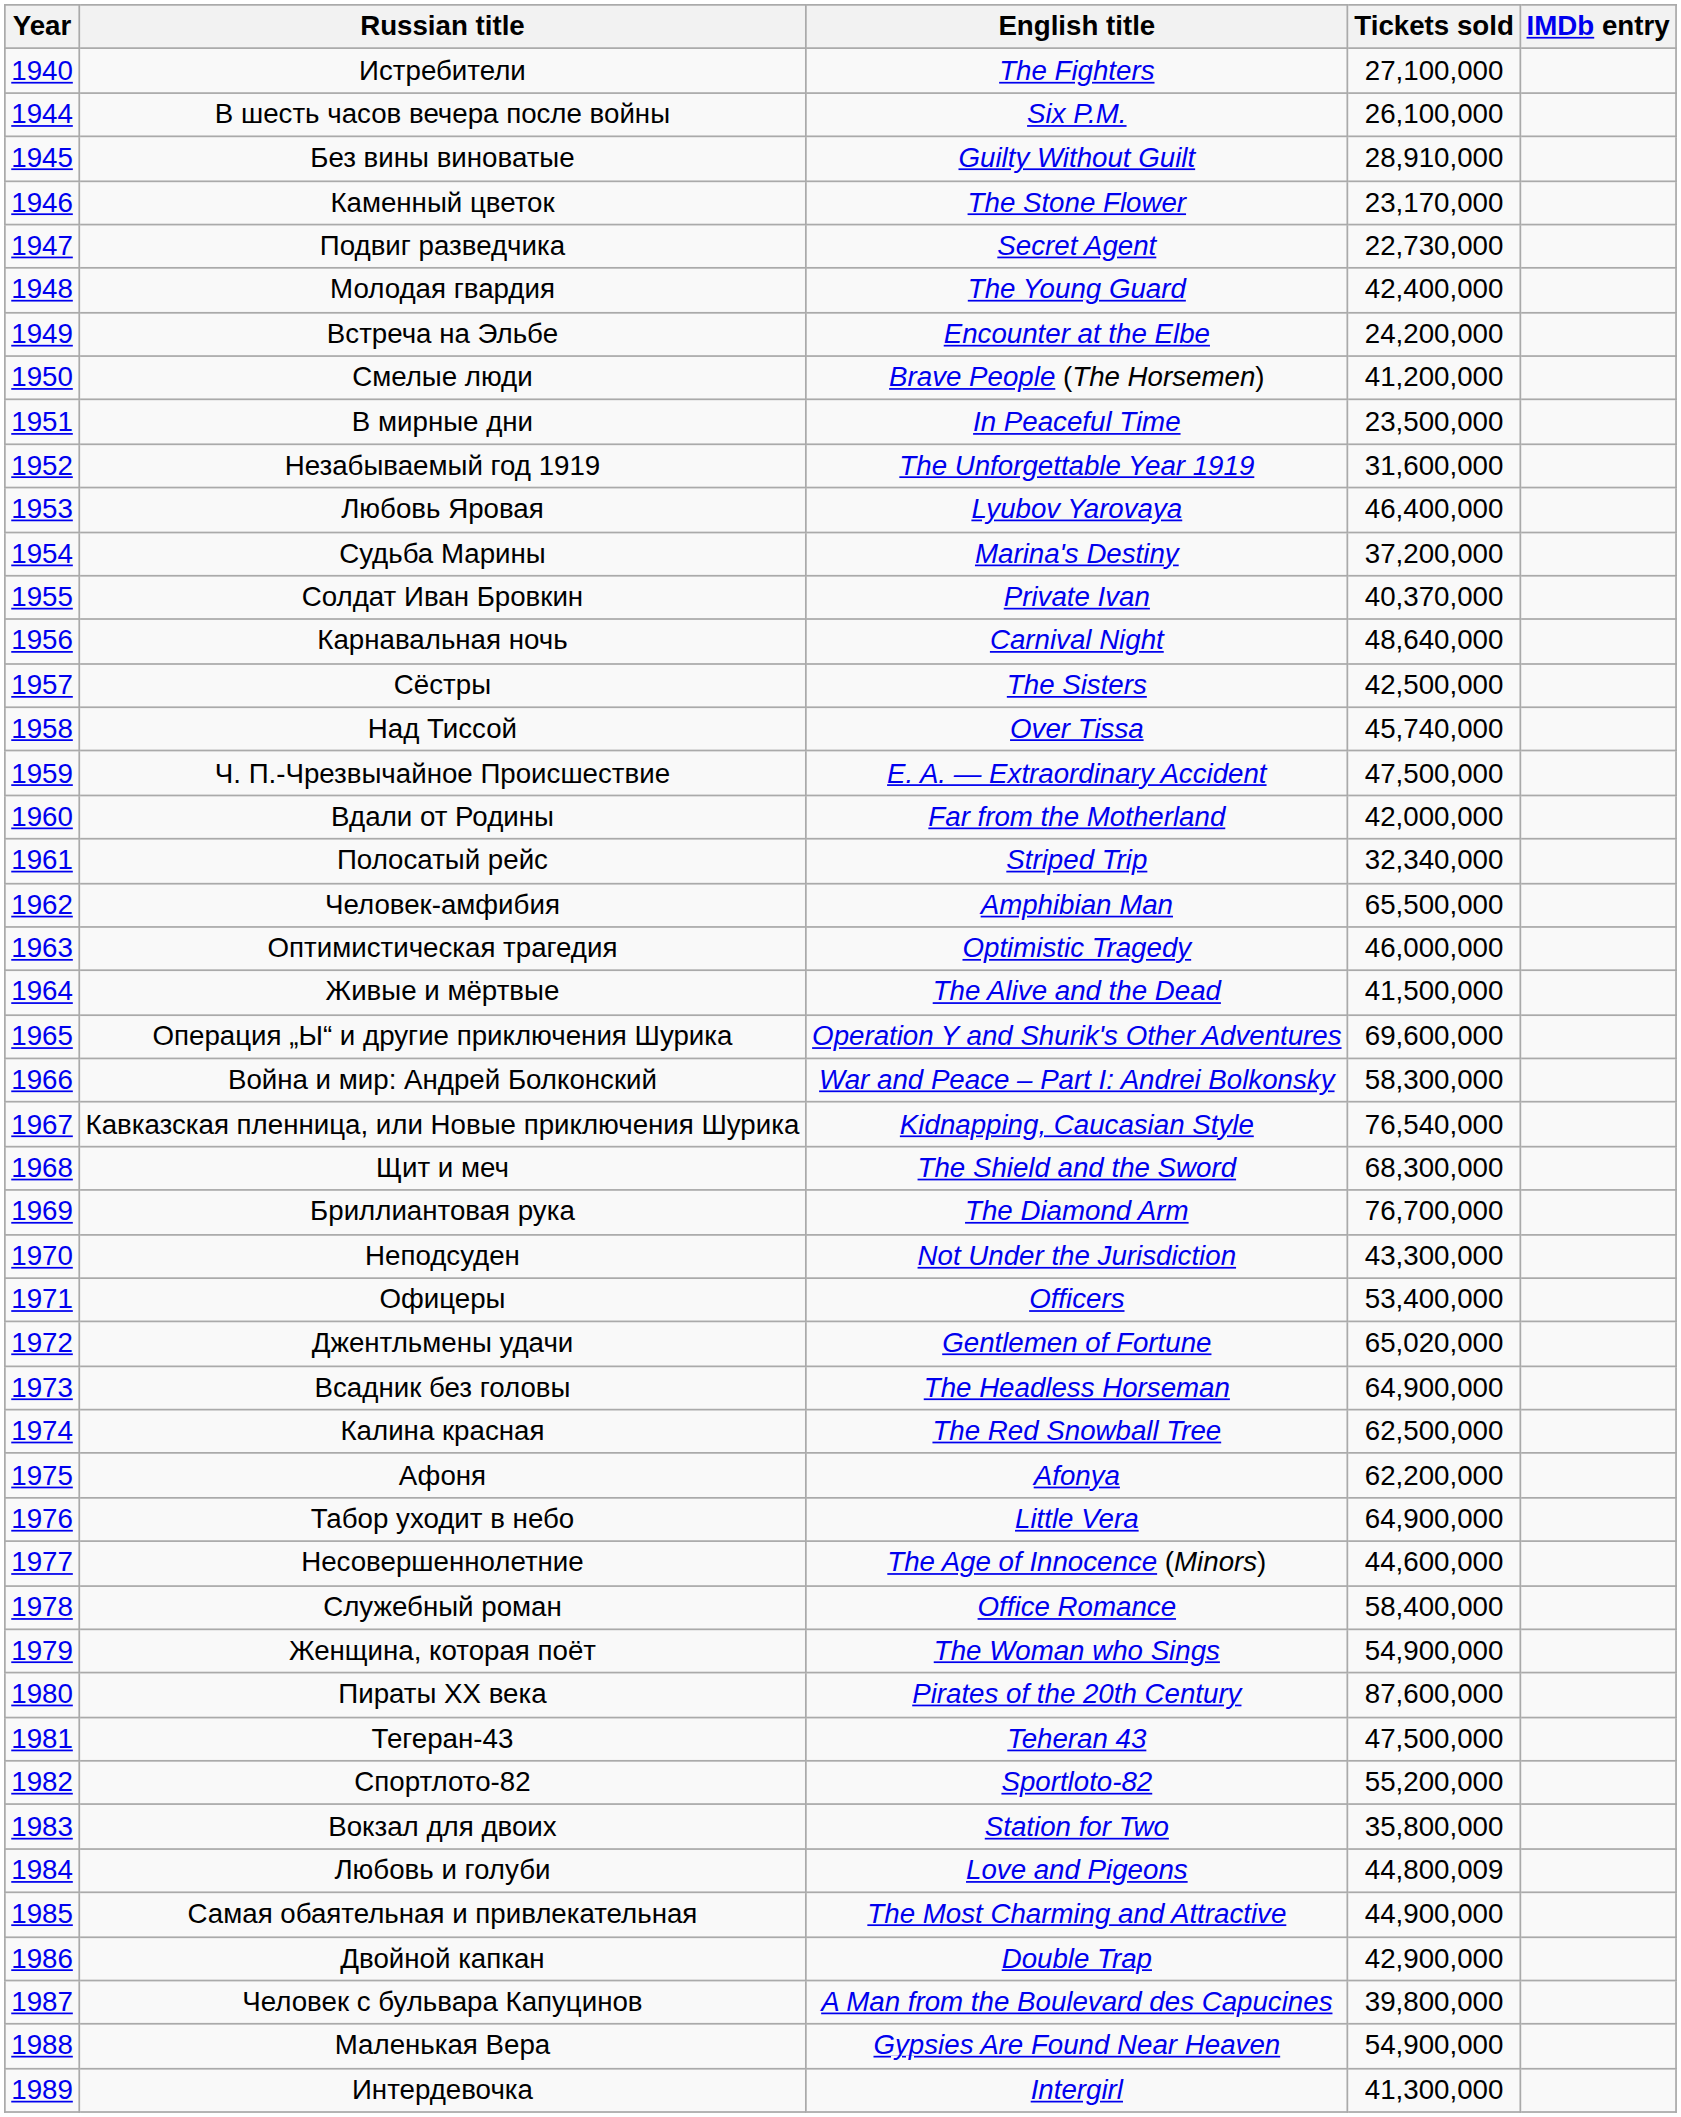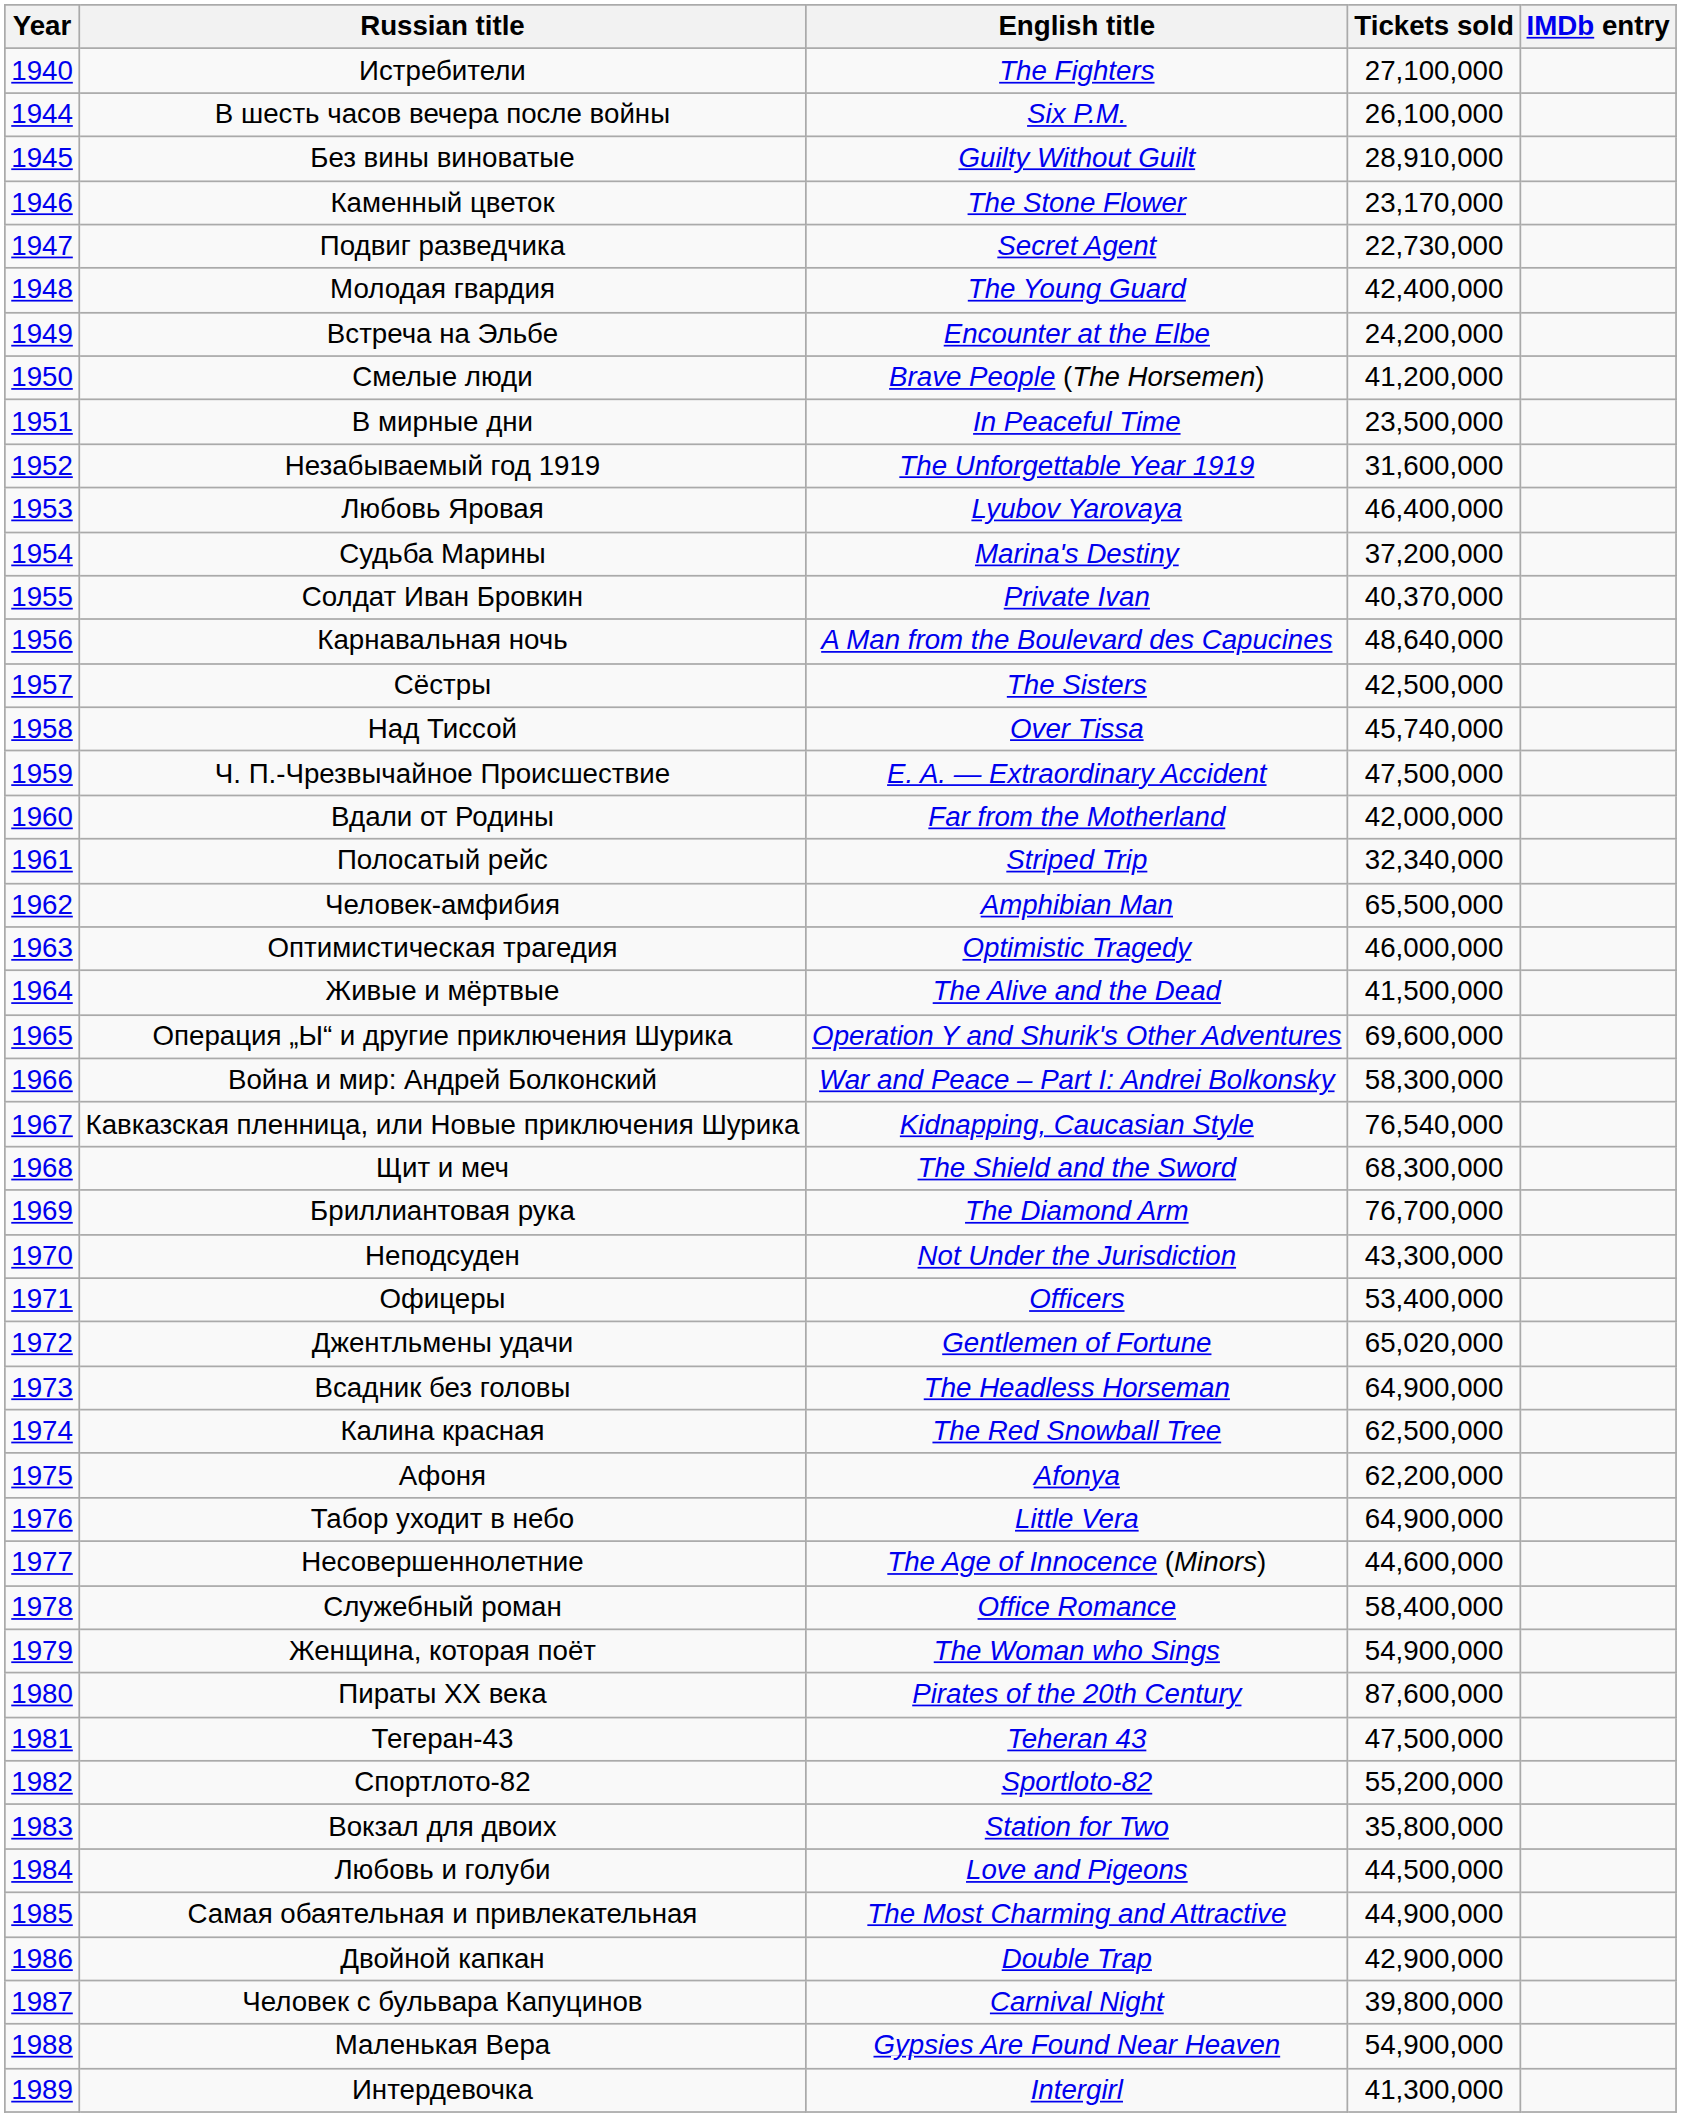Карнавальная ночь | English title: Carnival Night -> A Man from the Boulevard des Capucines
Любовь и голуби | Tickets sold: 44,800,009 -> 44,500,000
Человек с бульвара Капуцинов | English title: A Man from the Boulevard des Capucines -> Carnival Night
